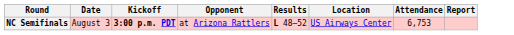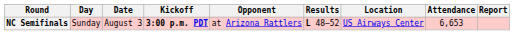+ column: Day | Sunday
NC Semifinals | Attendance: 6,753 -> 6,653
